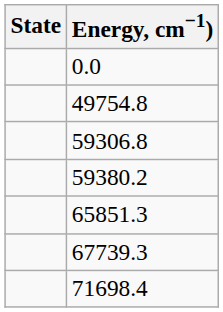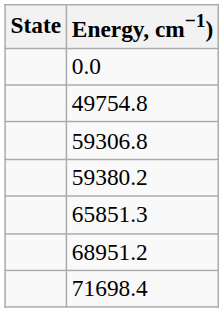- row: 67739.3
+ row: 68951.2
